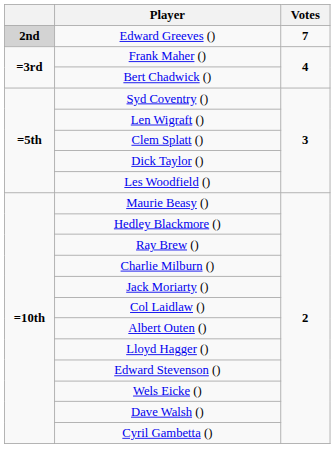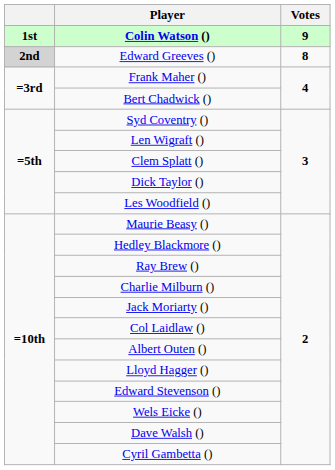+ row: 1st | Colin Watson () | 9
Edward Greeves () | Votes: 7 -> 8
